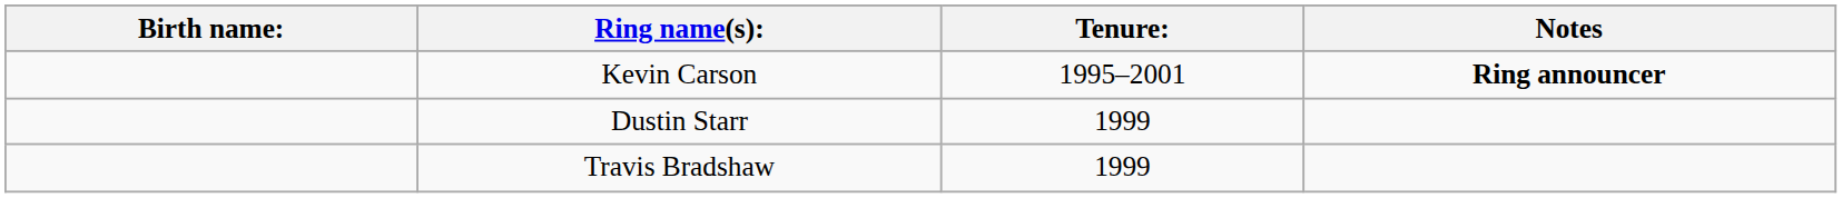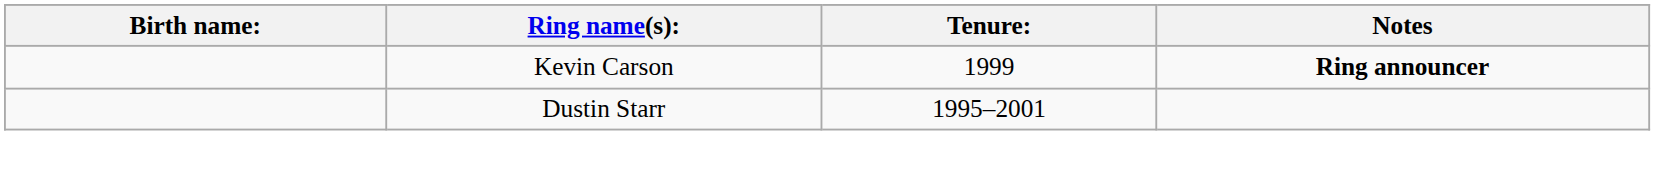Kevin Carson | Tenure:: 1995–2001 -> 1999
Dustin Starr | Tenure:: 1999 -> 1995–2001
- row: Travis Bradshaw | 1999
